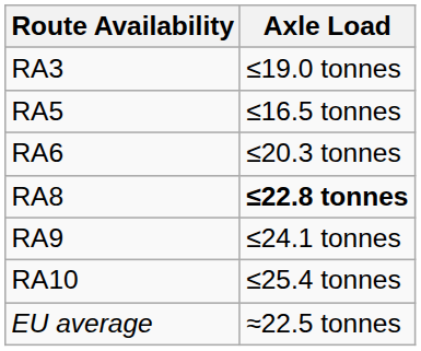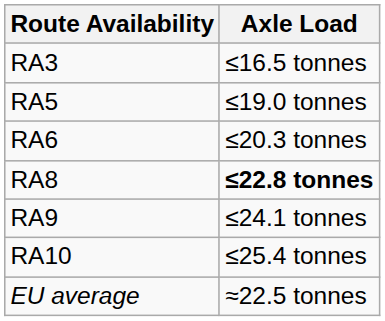RA3 | Axle Load: ≤19.0 tonnes -> ≤16.5 tonnes
RA5 | Axle Load: ≤16.5 tonnes -> ≤19.0 tonnes
